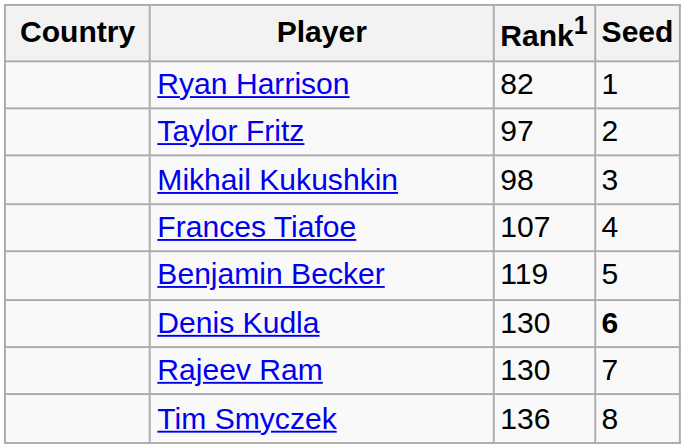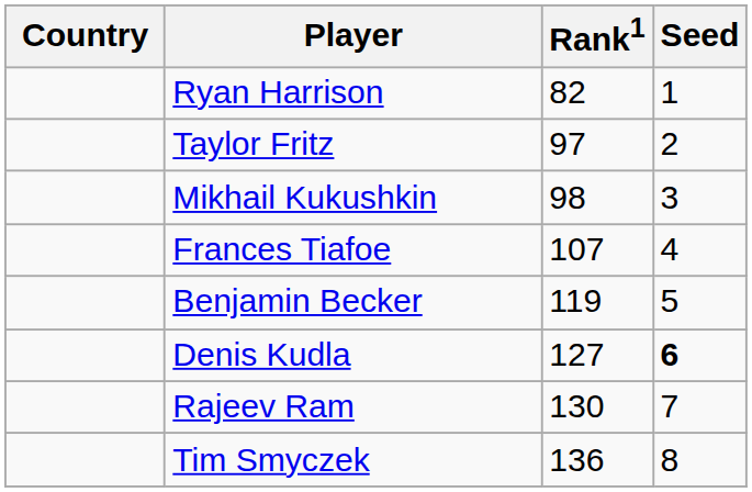Denis Kudla | Rank1: 130 -> 127
